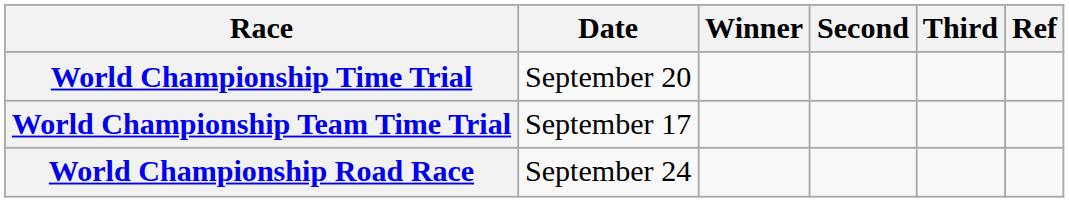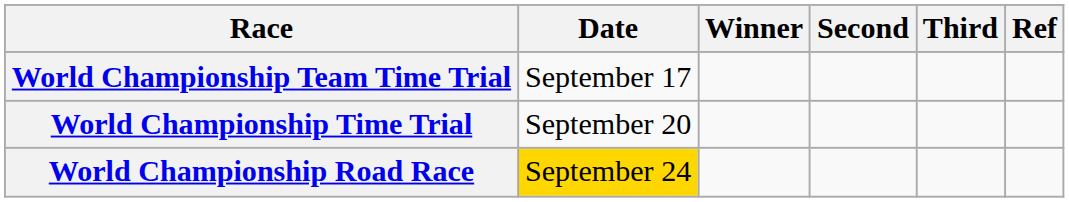rows swapped: World Championship Team Time Trial <-> World Championship Time Trial
World Championship Road Race | Date: no background -> gold background
